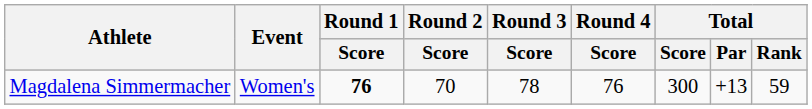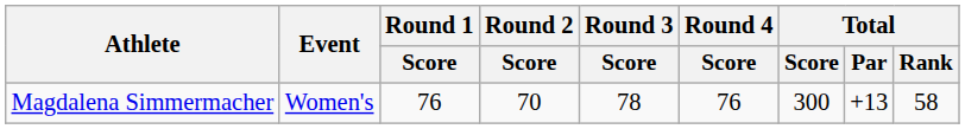Magdalena Simmermacher | Round 1 / Score: bold -> normal
Magdalena Simmermacher | Total / Rank: 59 -> 58
